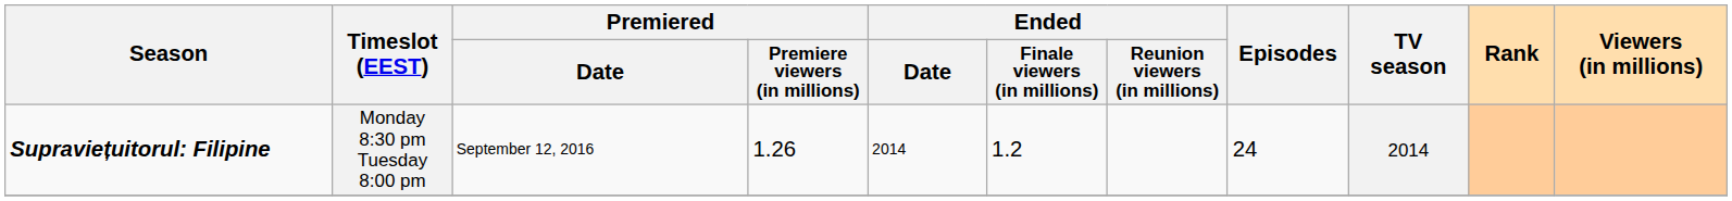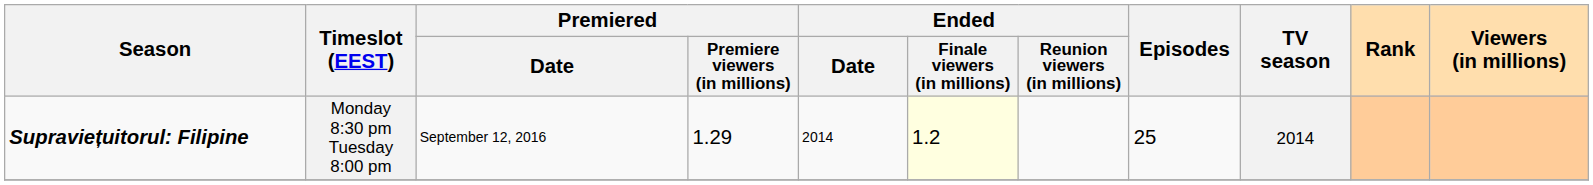Monday 8:30 pm Tuesday 8:00 pm | Premiered / Premiere viewers (in millions): 1.26 -> 1.29
Monday 8:30 pm Tuesday 8:00 pm | Ended / Finale viewers (in millions): no background -> lightyellow background
Monday 8:30 pm Tuesday 8:00 pm | Episodes: 24 -> 25
